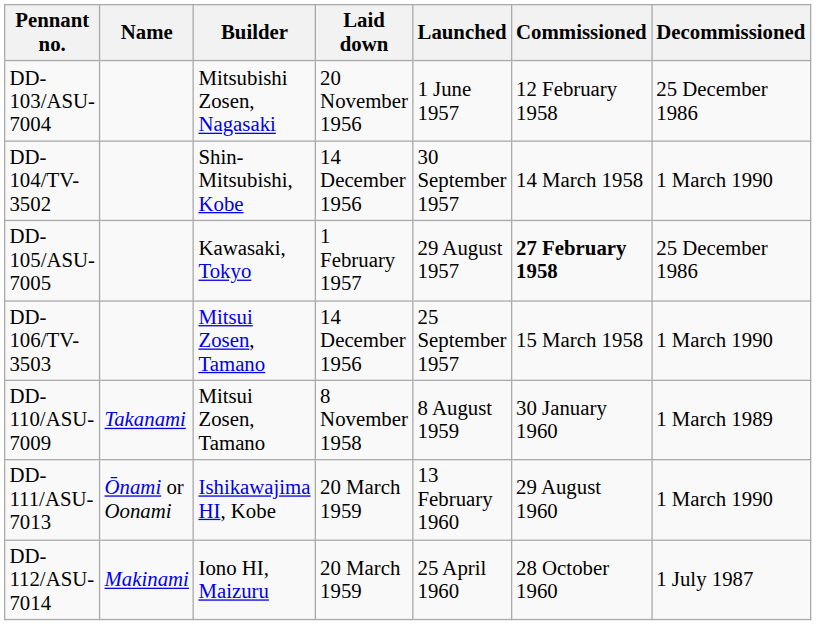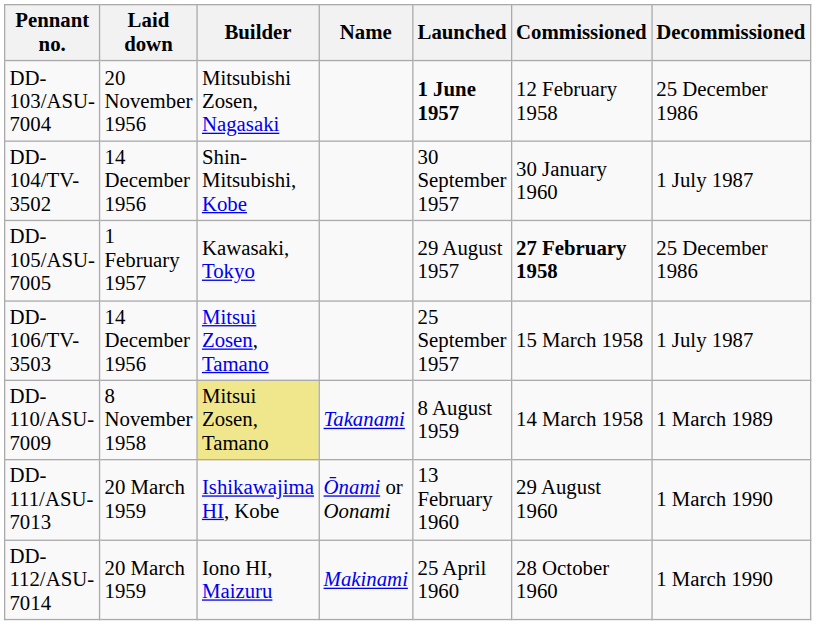columns swapped: Name <-> Laid down
DD-103/ASU-7004 | Launched: normal -> bold
DD-104/TV-3502 | Commissioned: 14 March 1958 -> 30 January 1960
DD-104/TV-3502 | Decommissioned: 1 March 1990 -> 1 July 1987
DD-106/TV-3503 | Decommissioned: 1 March 1990 -> 1 July 1987
DD-110/ASU-7009 | Builder: no background -> khaki background
DD-110/ASU-7009 | Commissioned: 30 January 1960 -> 14 March 1958
DD-112/ASU-7014 | Decommissioned: 1 July 1987 -> 1 March 1990
